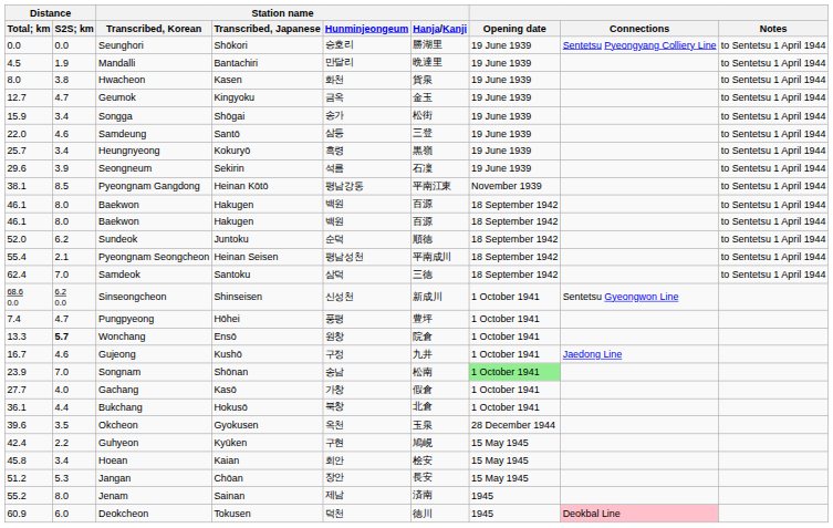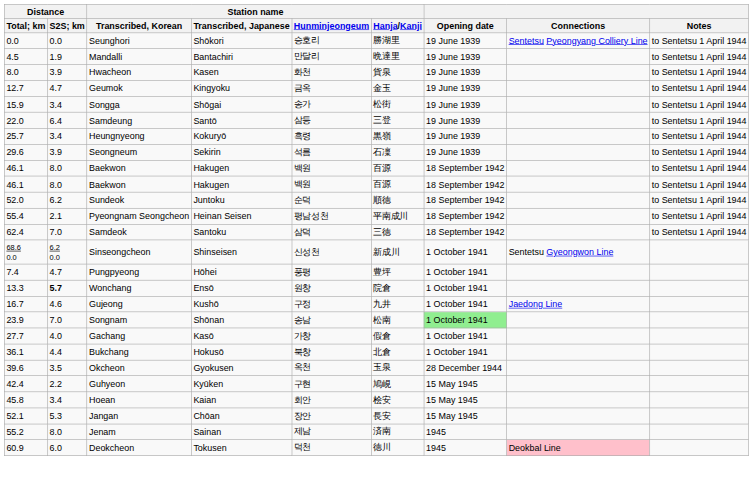Hwacheon | Distance / S2S; km: 3.8 -> 3.9
Samdeung | Distance / S2S; km: 4.6 -> 6.4
- row: 38.1 | 8.5 | Pyeongnam Gangdong | Heinan Kōtō | 평남강동 | 平南江東 | November 1939 | to Sentetsu 1 April 1944
Jangan | Distance / Total; km: 51.2 -> 52.1
